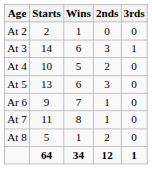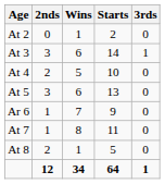columns swapped: Starts <-> 2nds
